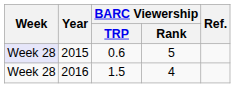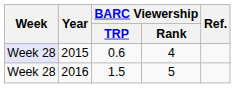2015 | BARC Viewership / Rank: 5 -> 4
2016 | BARC Viewership / Rank: 4 -> 5
